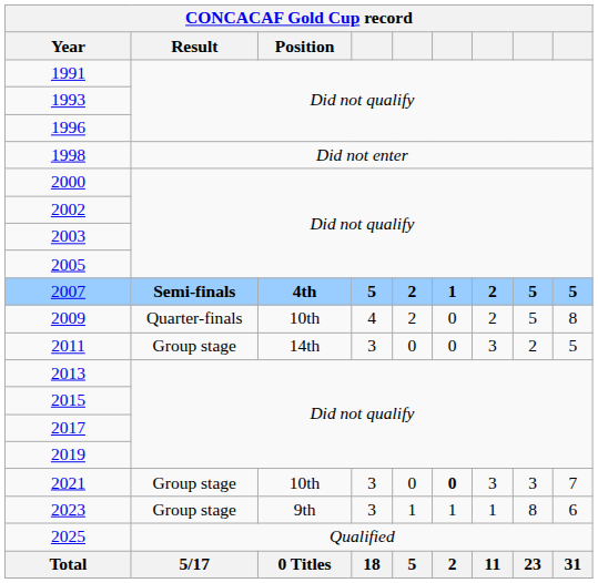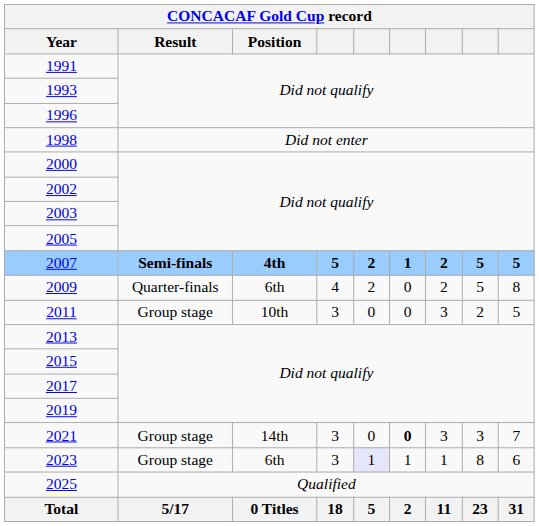2009 | Position: 10th -> 6th
2011 | Position: 14th -> 10th
2021 | Position: 10th -> 14th
2023 | Position: 9th -> 6th
2023 | column 5: no background -> lavender background
